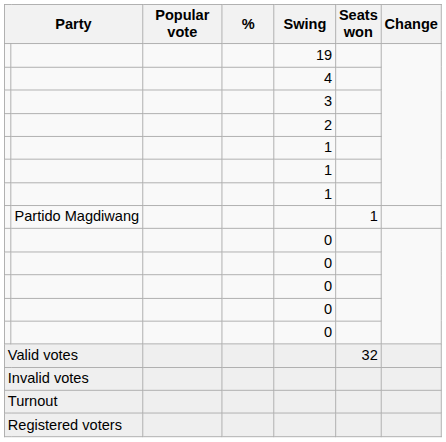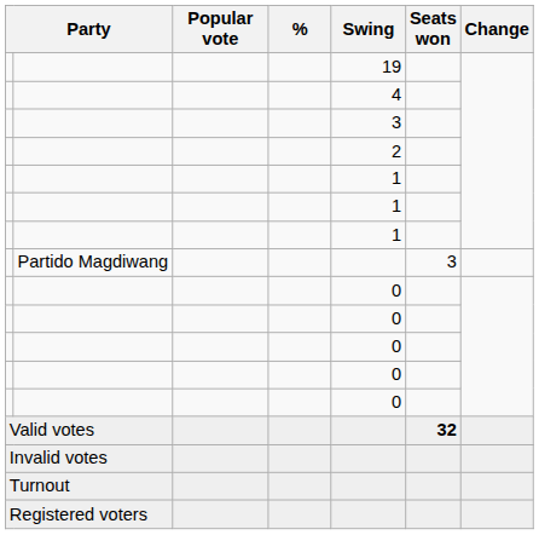Partido Magdiwang | Seats won: 1 -> 3
Valid votes | Seats won: normal -> bold
